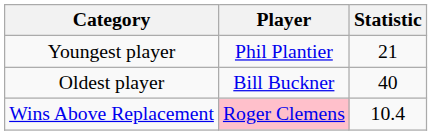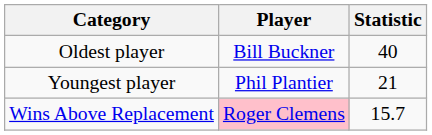rows swapped: Youngest player <-> Oldest player
Wins Above Replacement | Statistic: 10.4 -> 15.7
